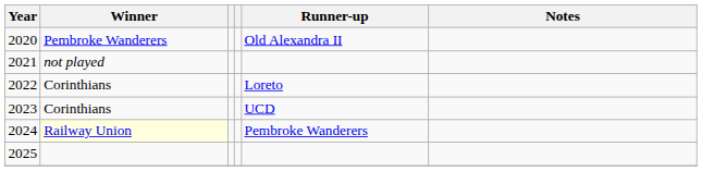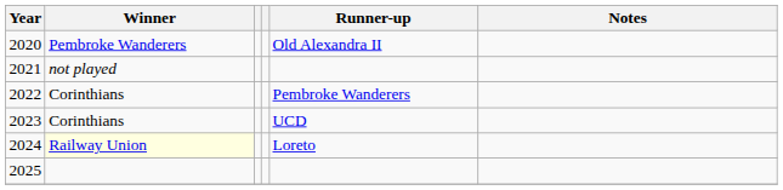2022 | Runner-up: Loreto -> Pembroke Wanderers
2024 | Runner-up: Pembroke Wanderers -> Loreto
